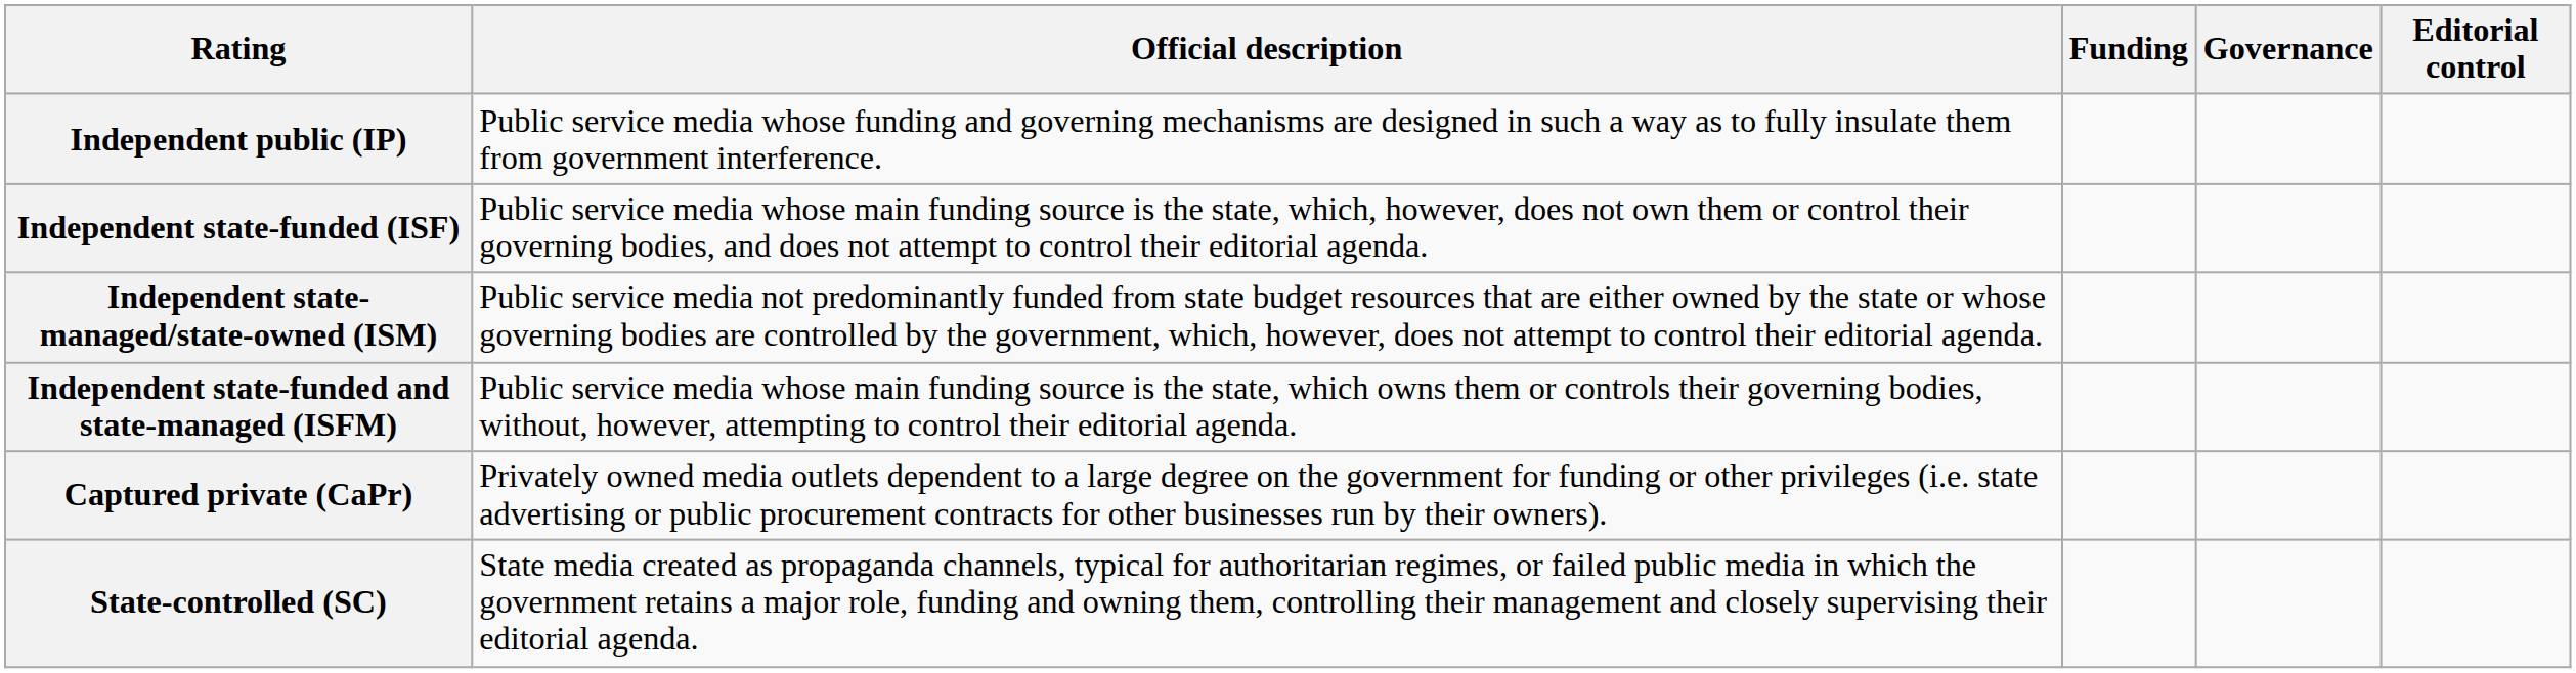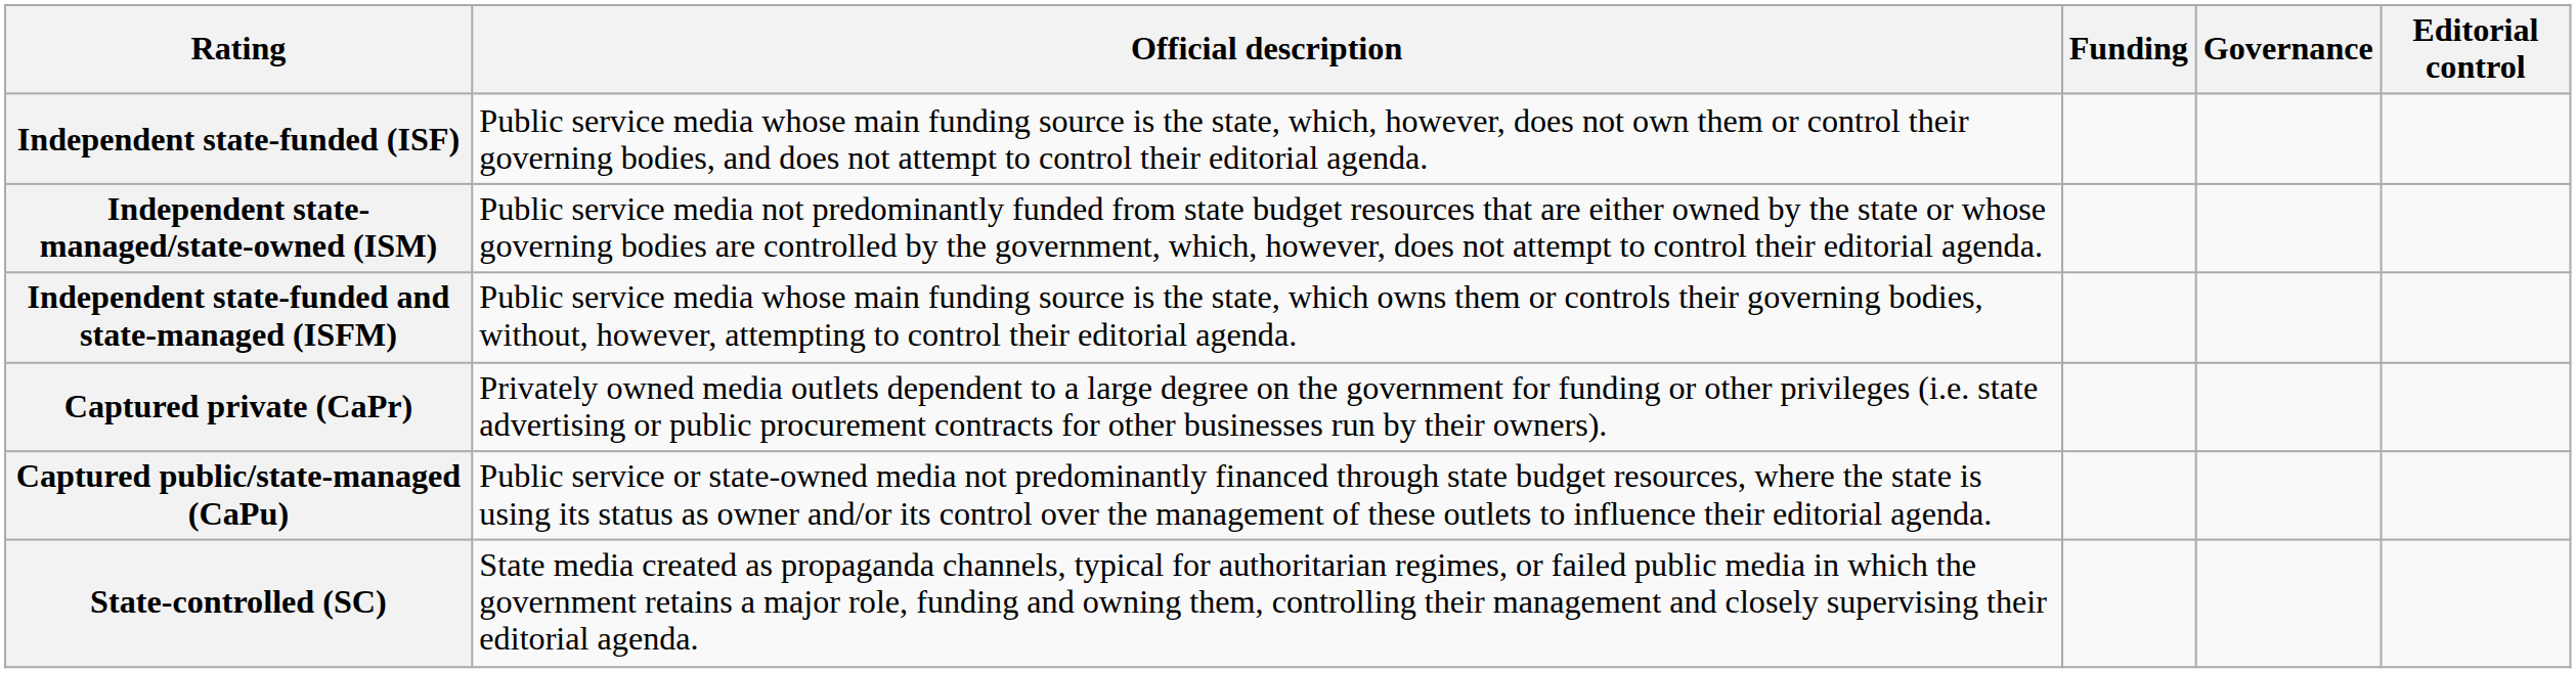- row: Independent public (IP) | Public service media whose funding and governing mechanisms are designed in such a way as to fully insulate them from government interference.
+ row: Captured public/state-managed (CaPu) | Public service or state-owned media not predominantly financed through state budget resources, where the state is using its status as owner and/or its control over the management of these outlets to influence their editorial agenda.
